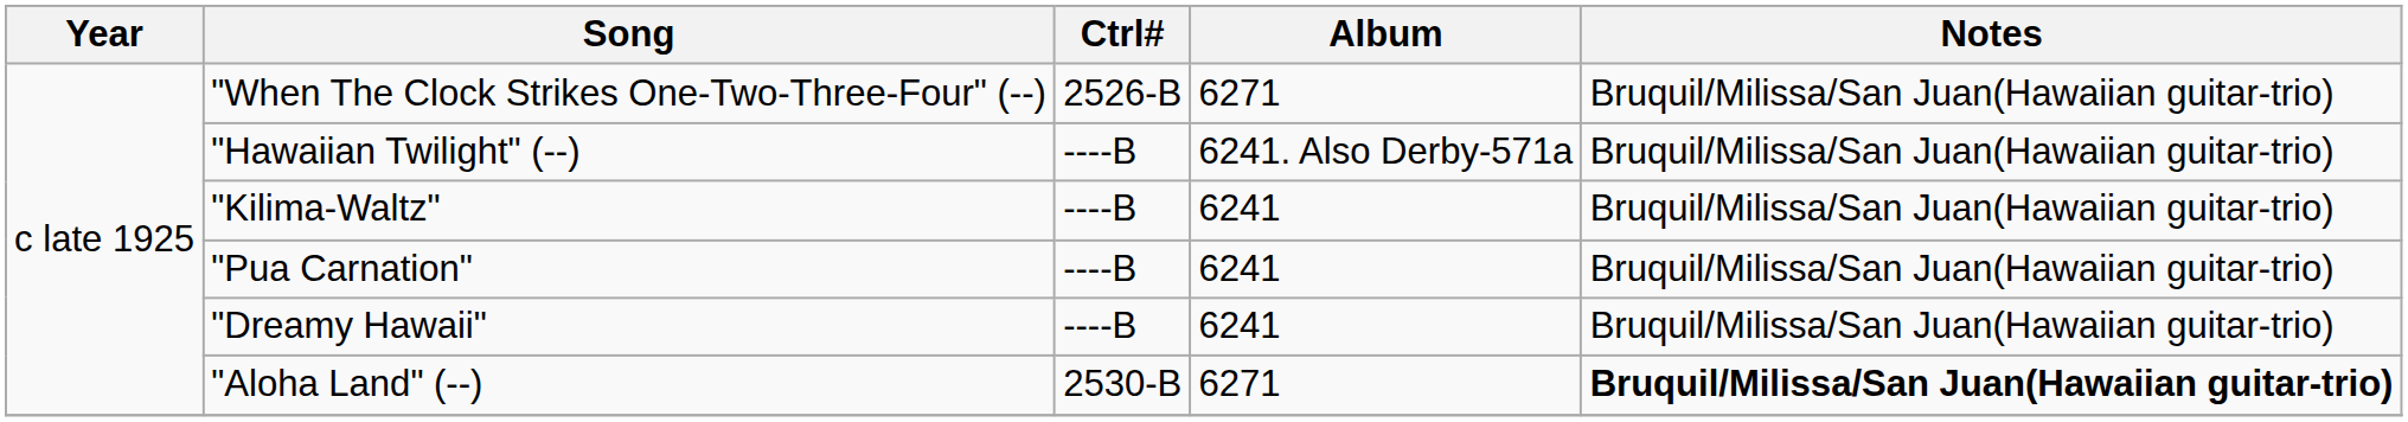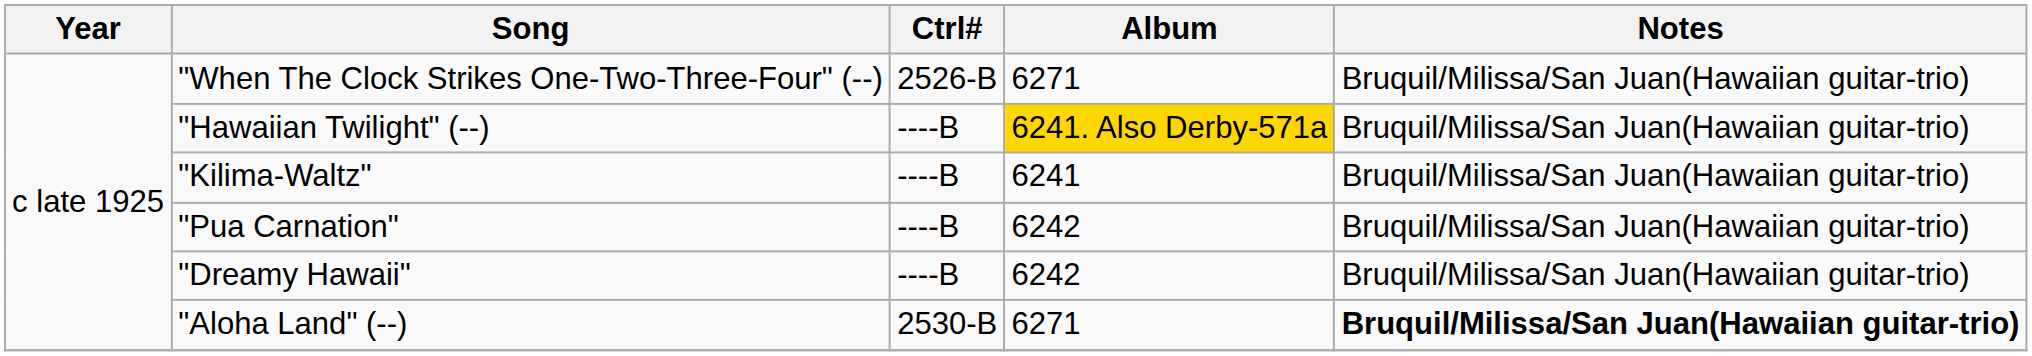"Hawaiian Twilight" (--) | Album: no background -> gold background
"Pua Carnation" | Album: 6241 -> 6242
"Dreamy Hawaii" | Album: 6241 -> 6242
